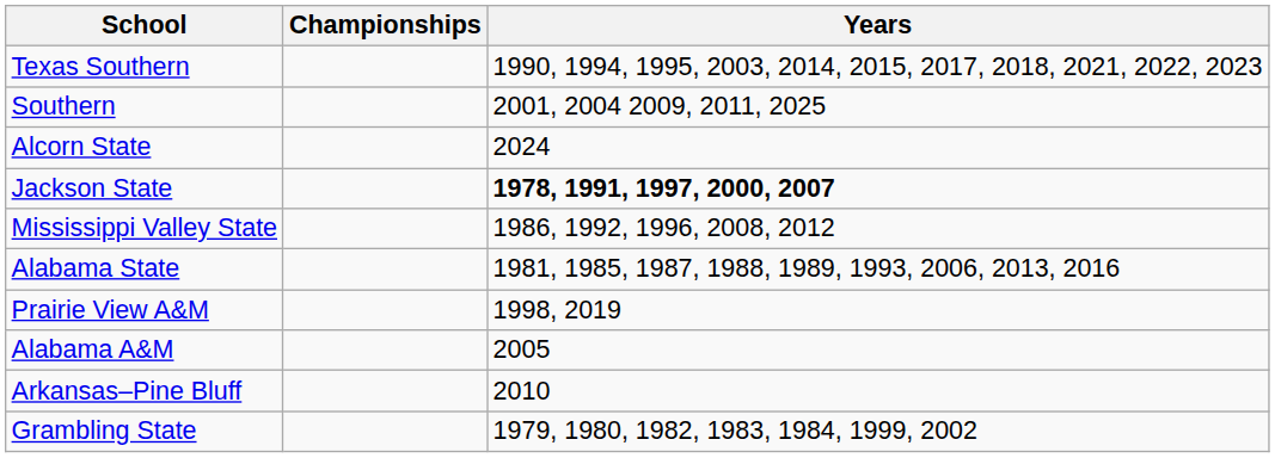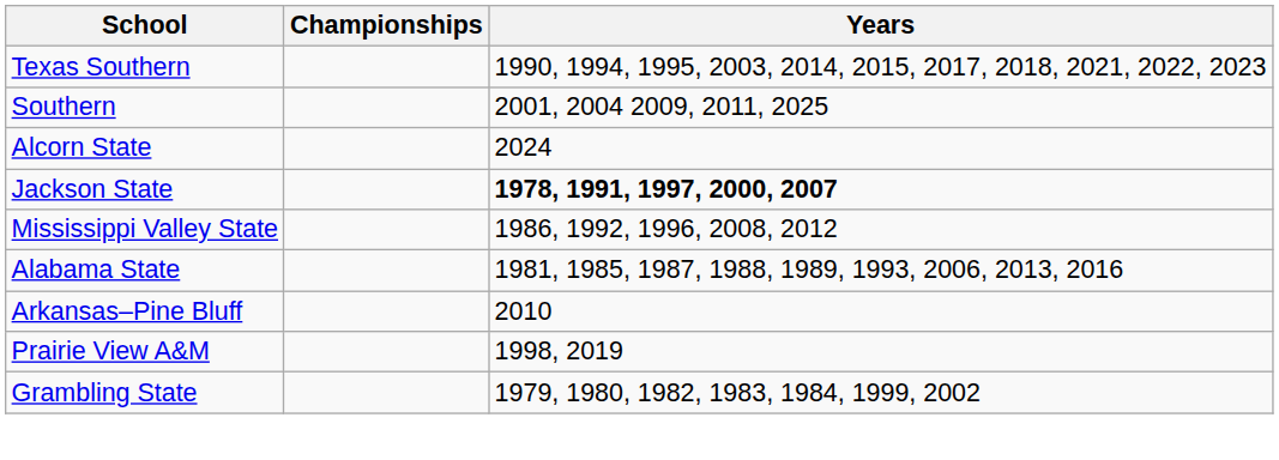rows swapped: Prairie View A&M <-> Arkansas–Pine Bluff
- row: Alabama A&M | 2005
